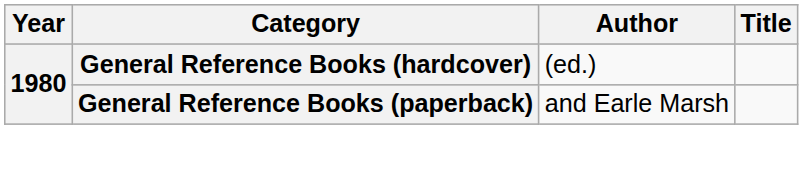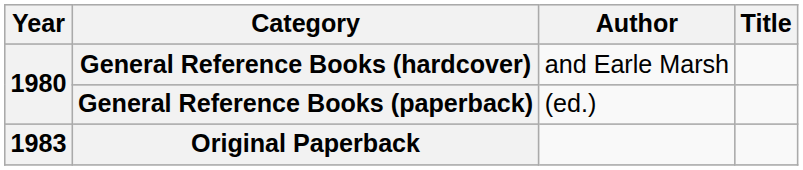General Reference Books (hardcover) | Author: (ed.) -> and Earle Marsh
General Reference Books (paperback) | Author: and Earle Marsh -> (ed.)
+ row: 1983 | Original Paperback
